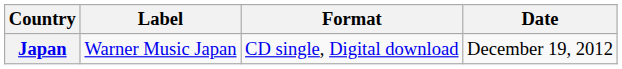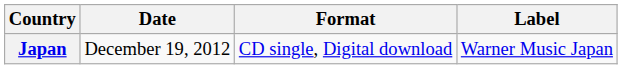columns swapped: Date <-> Label
